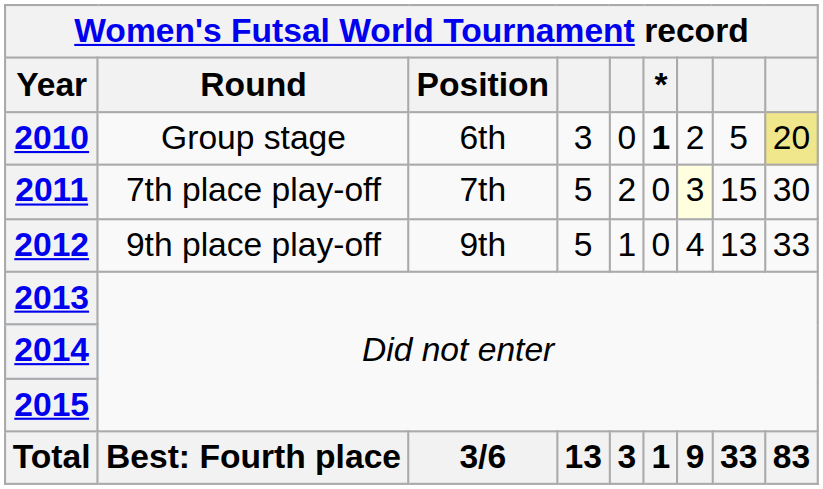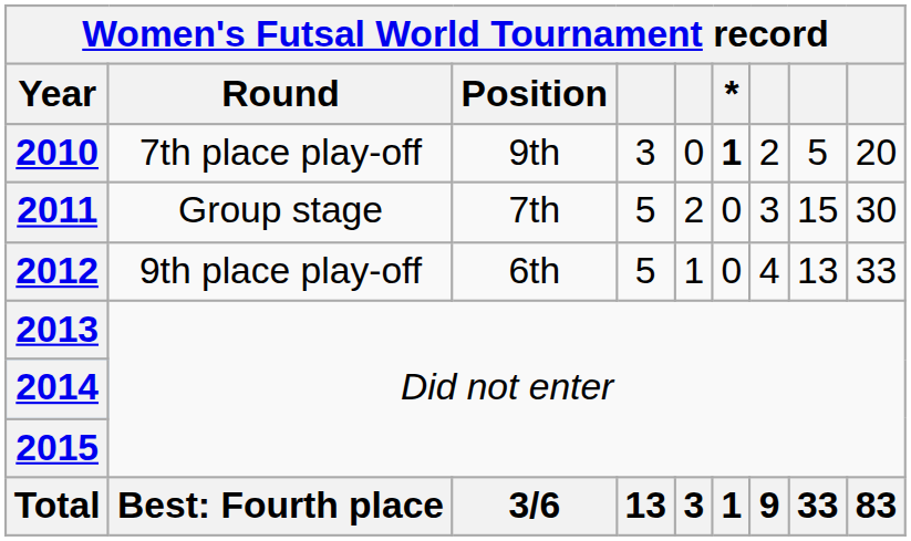2010 | Round: Group stage -> 7th place play-off
2010 | Position: 6th -> 9th
2010 | column 9: khaki background -> no background
2011 | Round: 7th place play-off -> Group stage
2011 | column 7: lightyellow background -> no background
2012 | Position: 9th -> 6th
